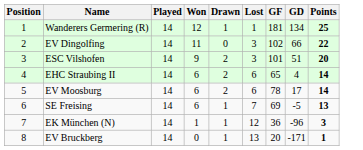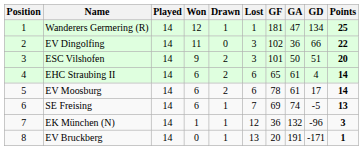+ column: GA | 47 | 36 | 50 | 61 | 61 | 74 | 132 | 191
